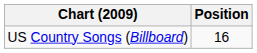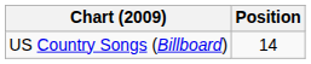US Country Songs (Billboard) | Position: 16 -> 14
